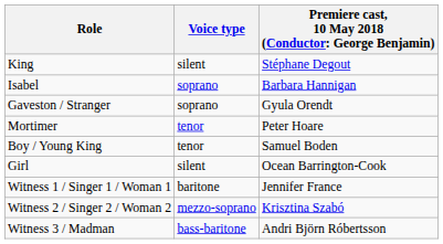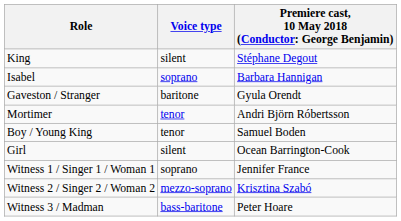Gaveston / Stranger | Voice type: soprano -> baritone
Mortimer | column 3: Peter Hoare -> Andri Björn Róbertsson
Witness 1 / Singer 1 / Woman 1 | Voice type: baritone -> soprano
Witness 3 / Madman | column 3: Andri Björn Róbertsson -> Peter Hoare
